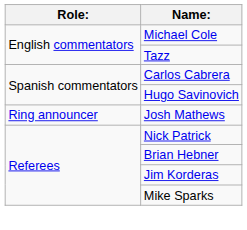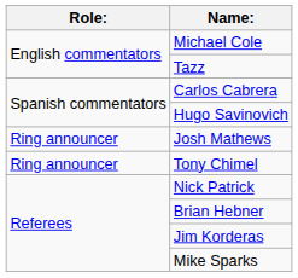+ row: Ring announcer | Tony Chimel
